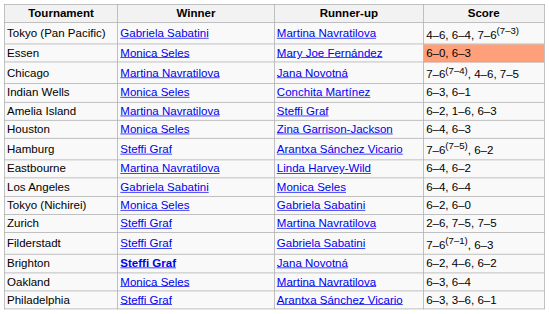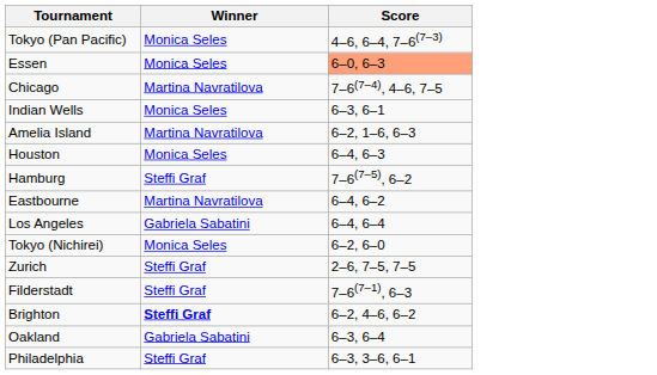- column: Runner-up | Martina Navratilova | Mary Joe Fernández | Jana Novotná | Conchita Martínez | Steffi Graf | Zina Garrison-Jackson | Arantxa Sánchez Vicario | Linda Harvey-Wild | Monica Seles | Gabriela Sabatini | Martina Navratilova | Gabriela Sabatini | Jana Novotná | Martina Navratilova | Arantxa Sánchez Vicario
Tokyo (Pan Pacific) | Winner: Gabriela Sabatini -> Monica Seles
Oakland | Winner: Monica Seles -> Gabriela Sabatini
